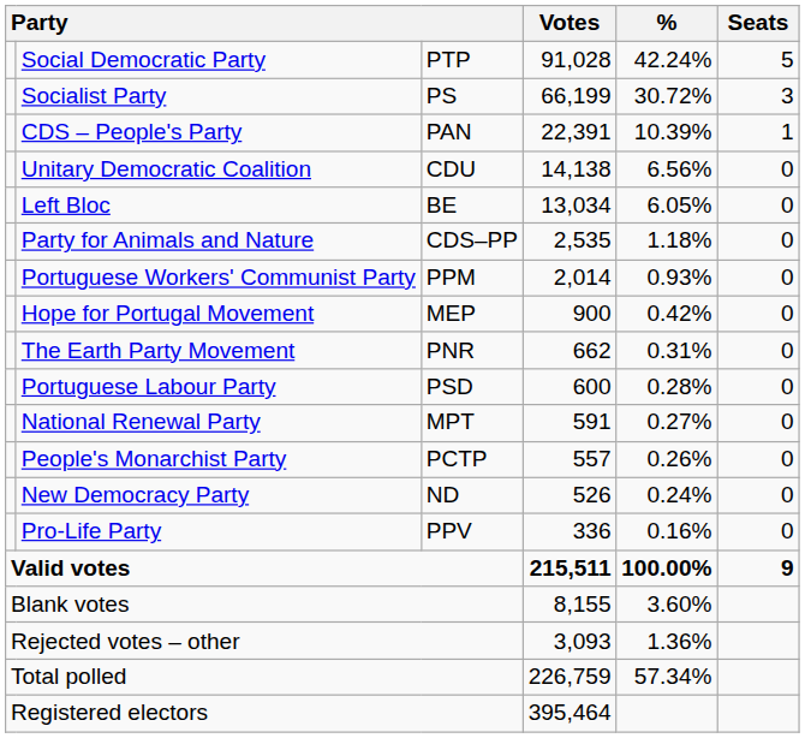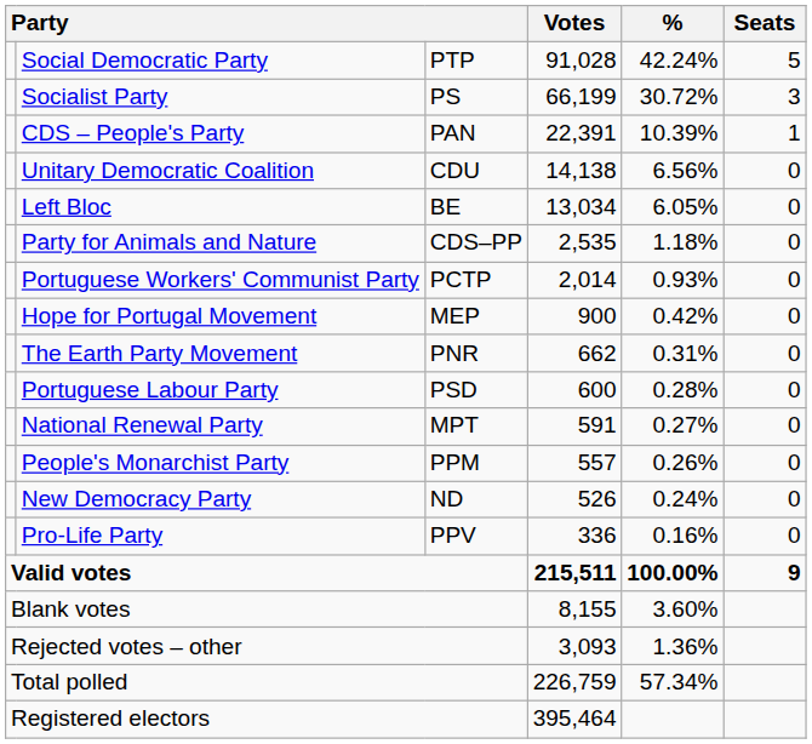Portuguese Workers' Communist Party | column 3: PPM -> PCTP
People's Monarchist Party | column 3: PCTP -> PPM
